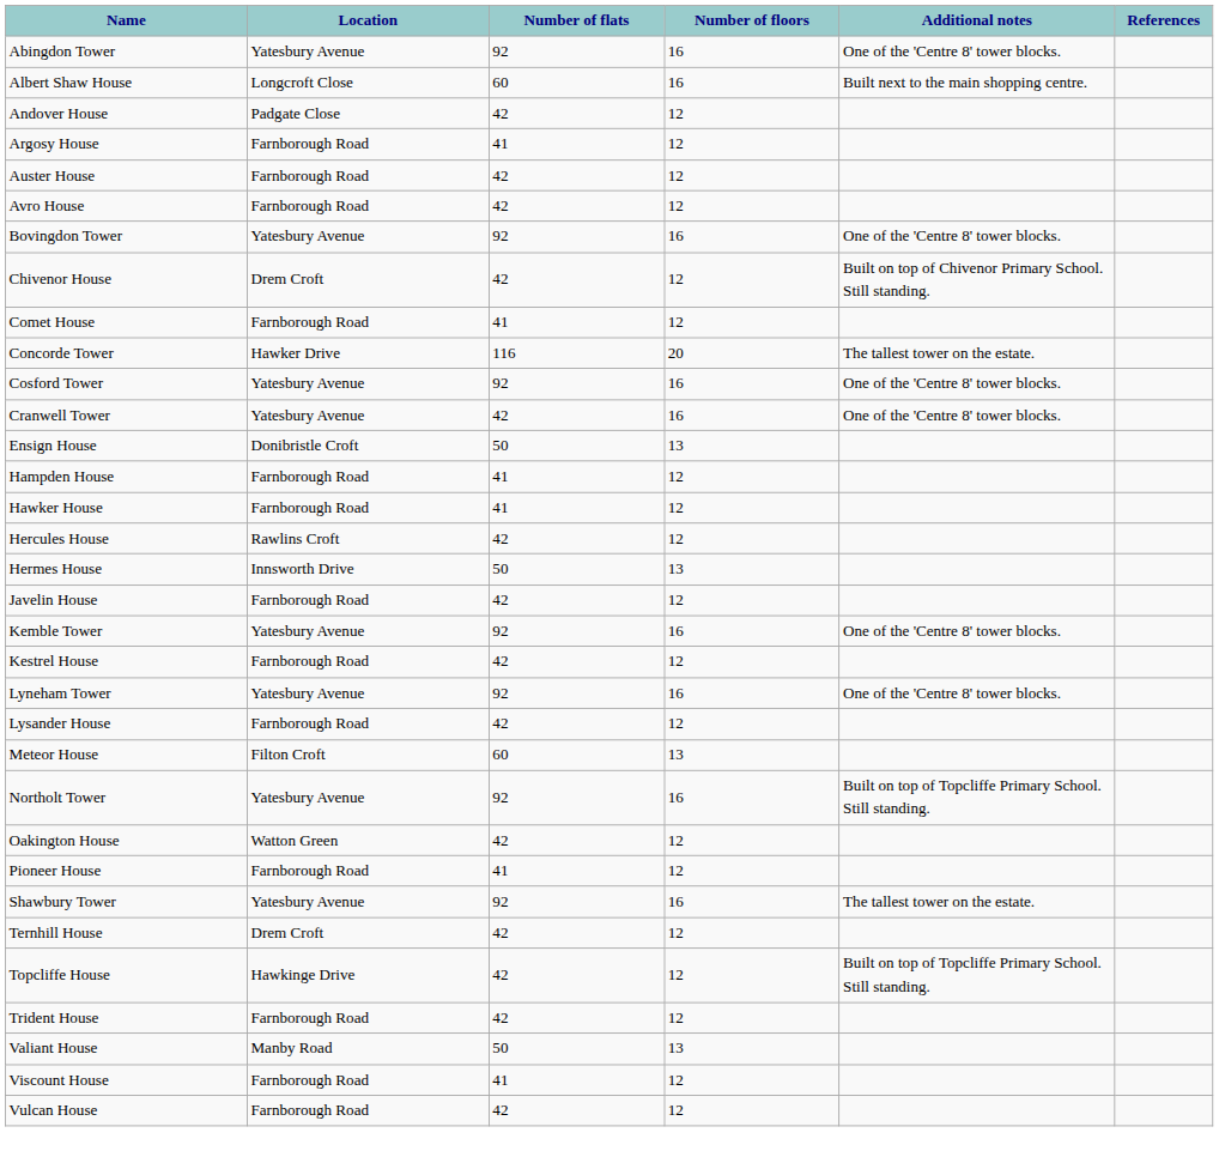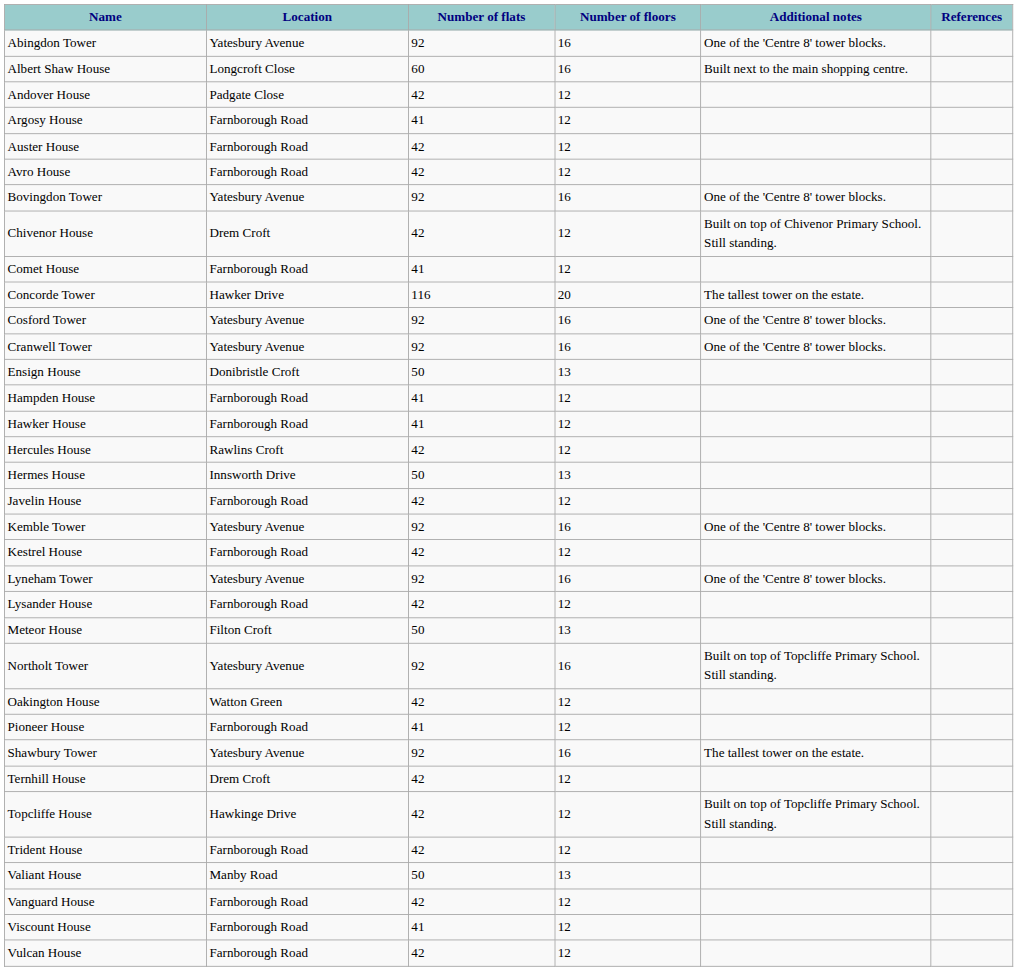Cranwell Tower | Number of flats: 42 -> 92
Meteor House | Number of flats: 60 -> 50
+ row: Vanguard House | Farnborough Road | 42 | 12
